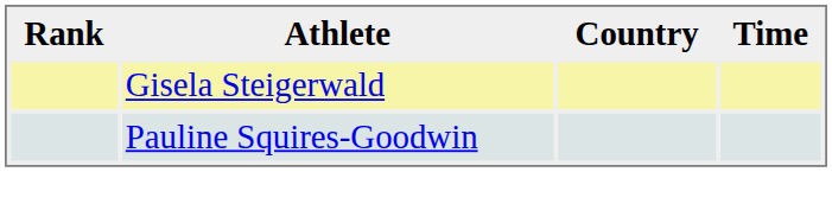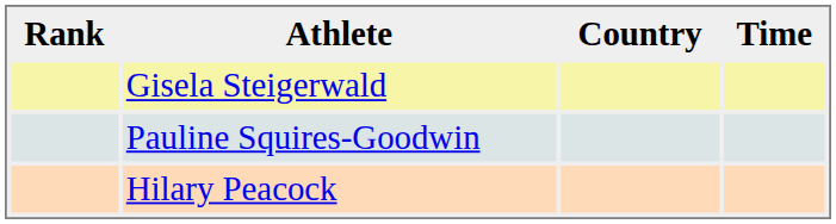+ row: Hilary Peacock
